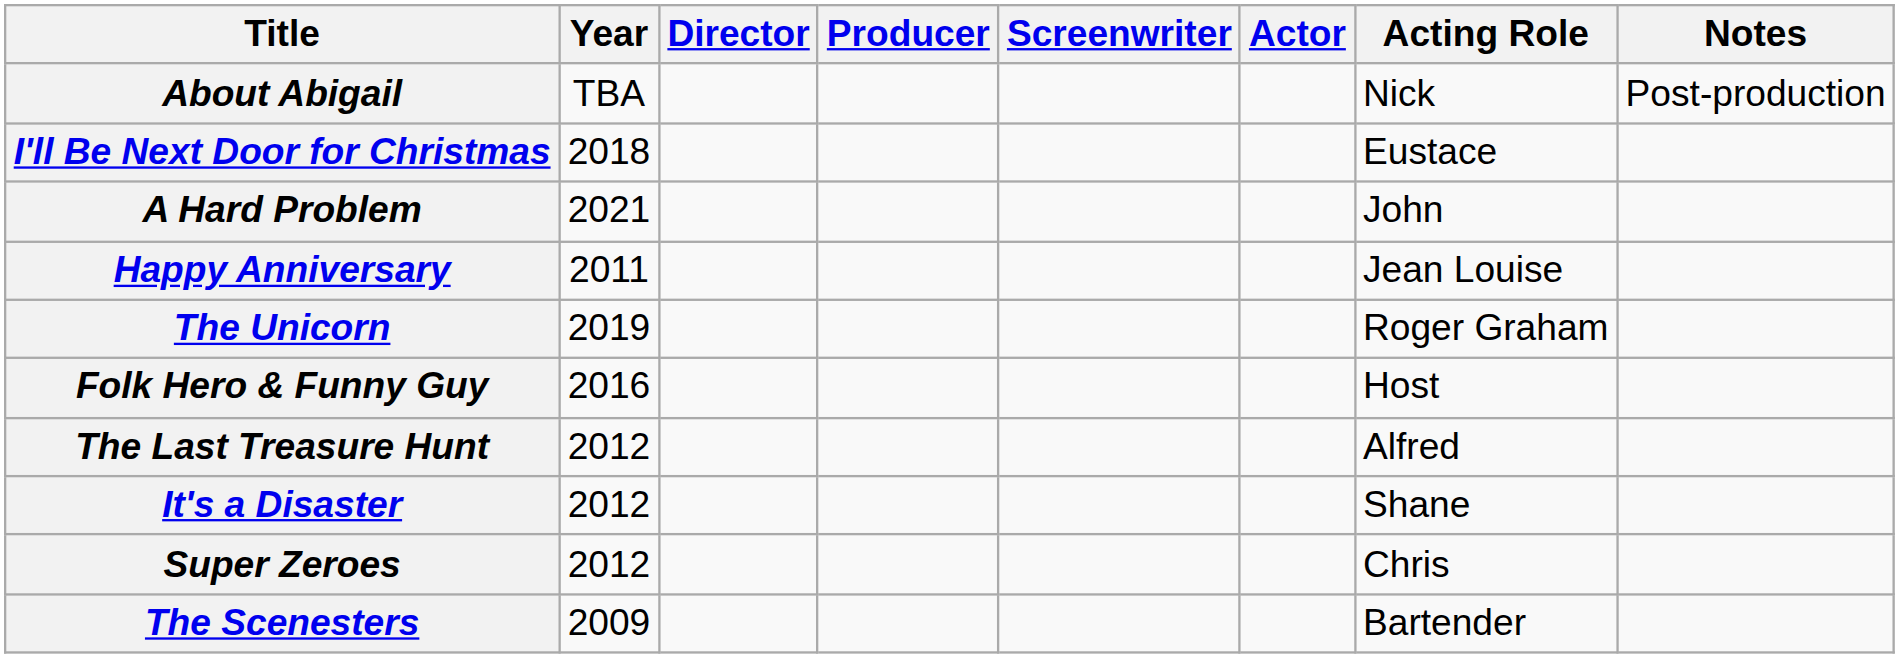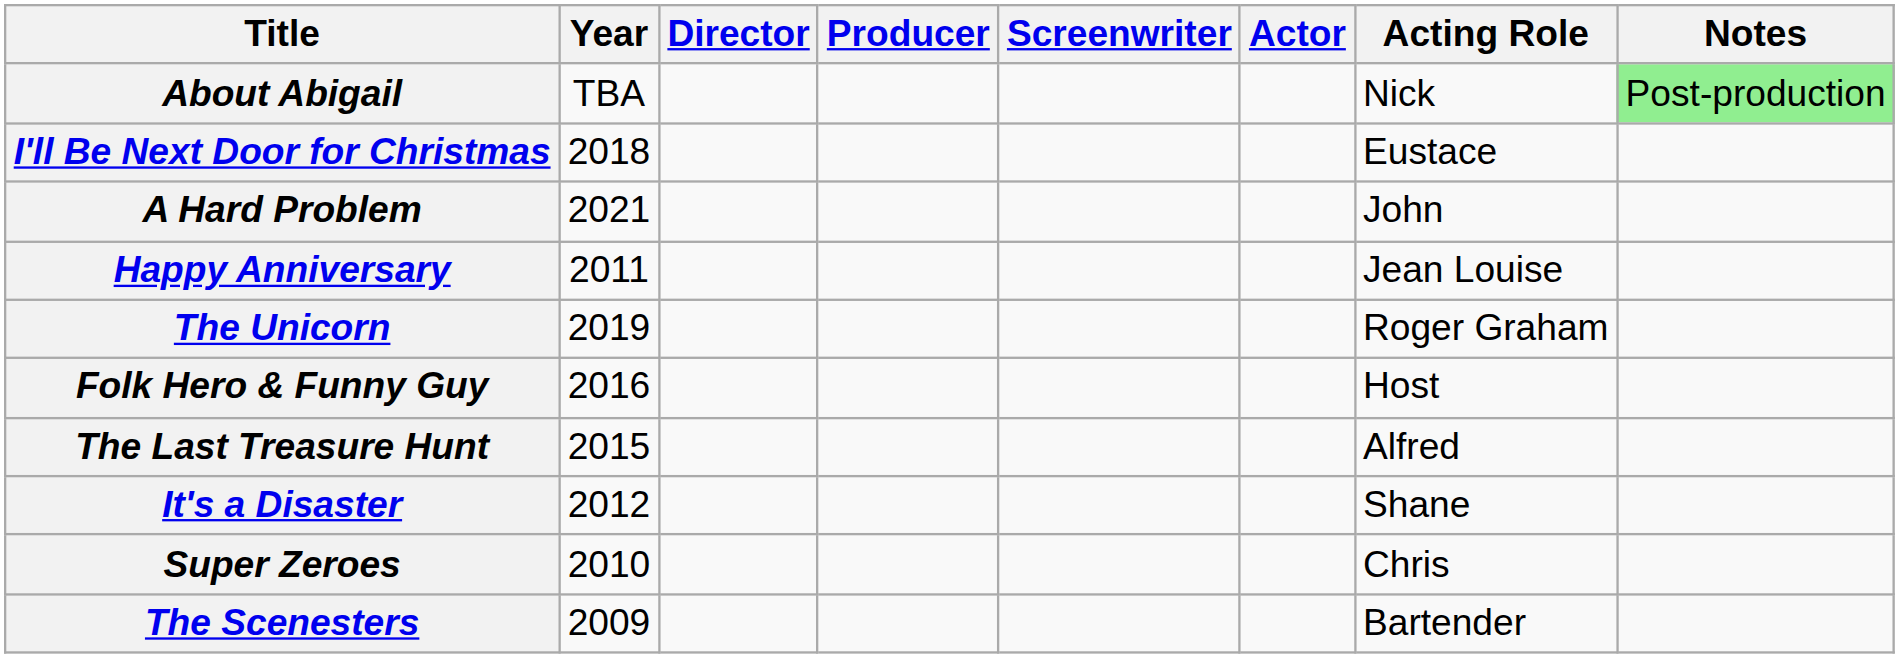About Abigail | Notes: no background -> lightgreen background
The Last Treasure Hunt | Year: 2012 -> 2015
Super Zeroes | Year: 2012 -> 2010
